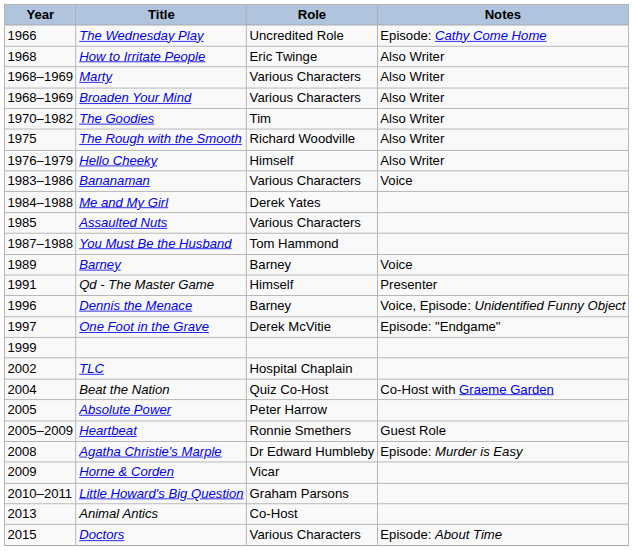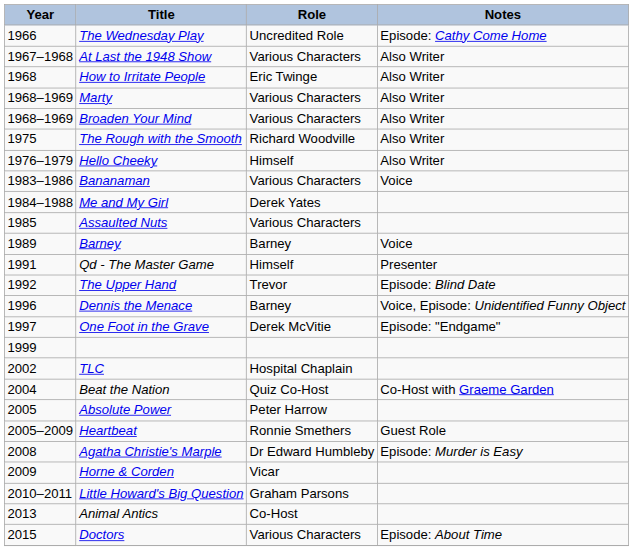+ row: 1967–1968 | At Last the 1948 Show | Various Characters | Also Writer
- row: 1970–1982 | The Goodies | Tim | Also Writer
- row: 1987–1988 | You Must Be the Husband | Tom Hammond
+ row: 1992 | The Upper Hand | Trevor | Episode: Blind Date
